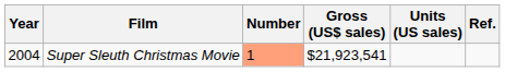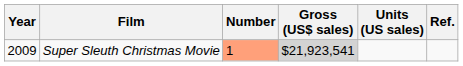Super Sleuth Christmas Movie | Year: 2004 -> 2009
Super Sleuth Christmas Movie | Gross (US$ sales): no background -> lightgrey background
